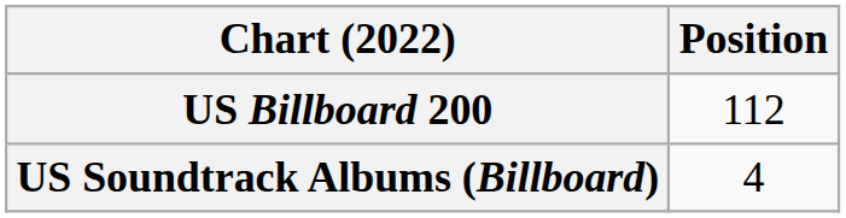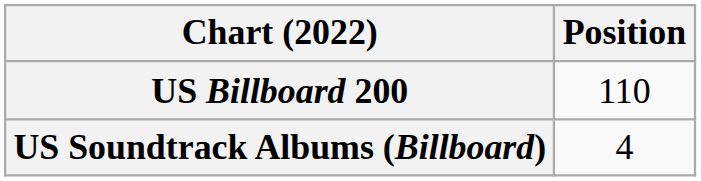US Billboard 200 | Position: 112 -> 110
